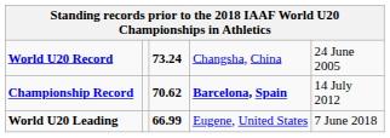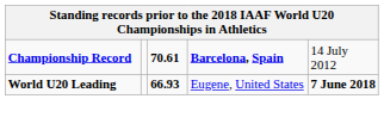- row: World U20 Record | 73.24 | Changsha, China | 24 June 2005
Championship Record | column 3: 70.62 -> 70.61
World U20 Leading | column 3: 66.99 -> 66.93
World U20 Leading | column 5: normal -> bold
